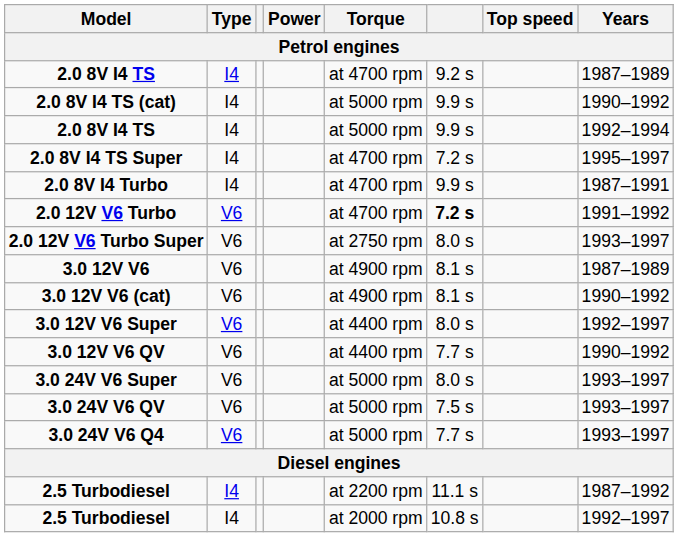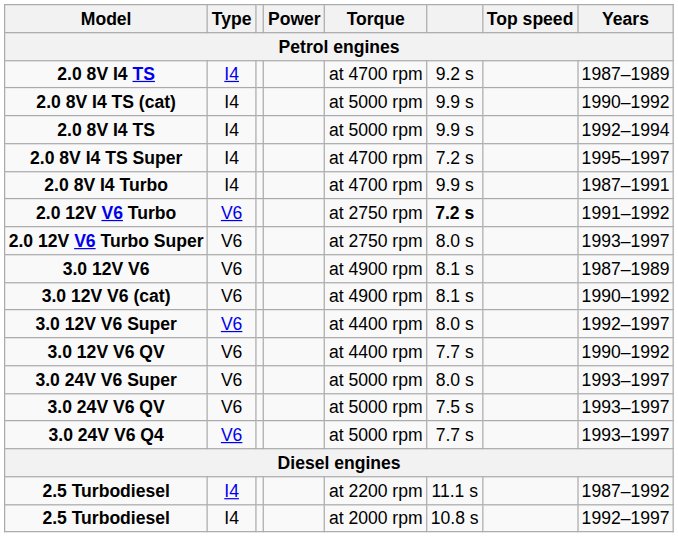2.0 12V V6 Turbo | Torque: at 4700 rpm -> at 2750 rpm
